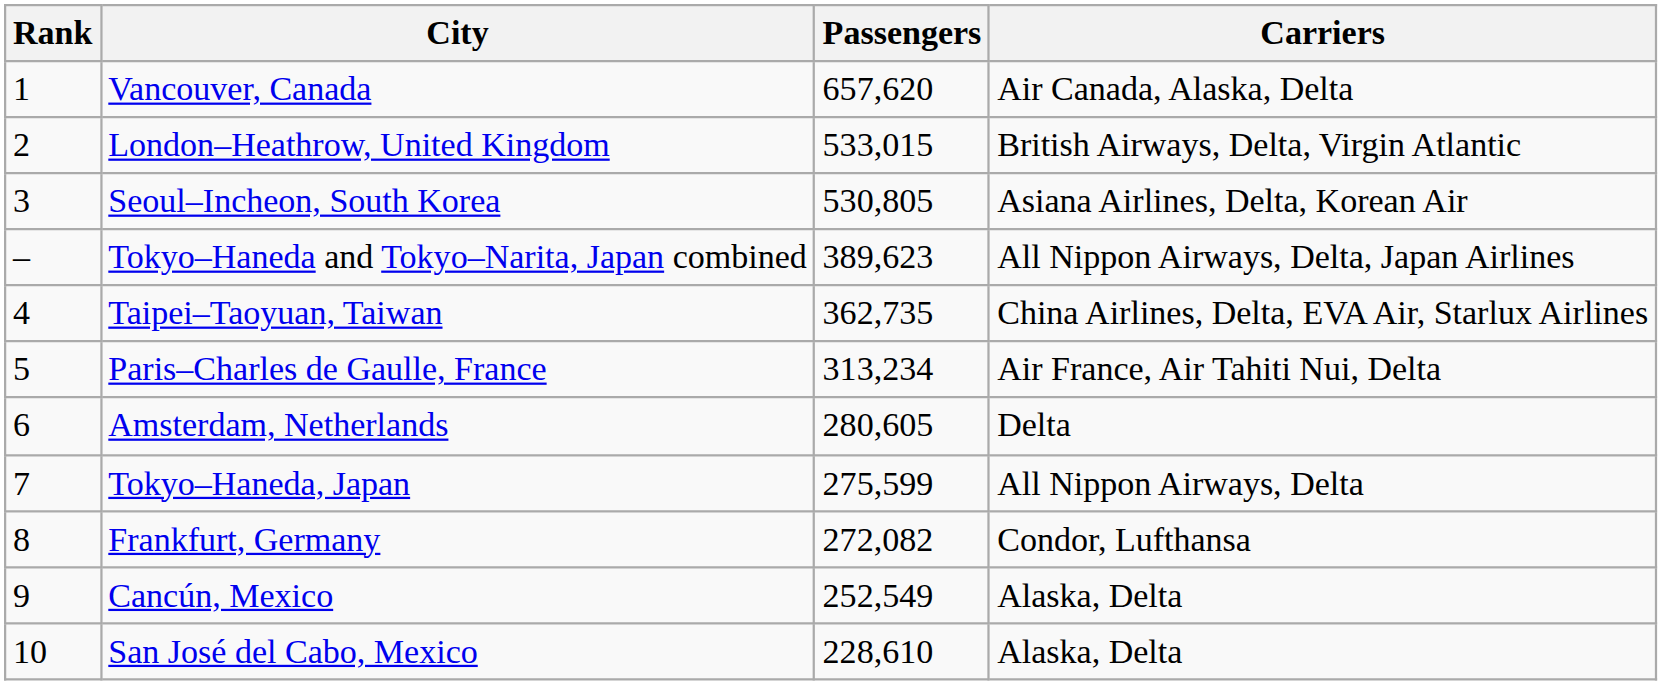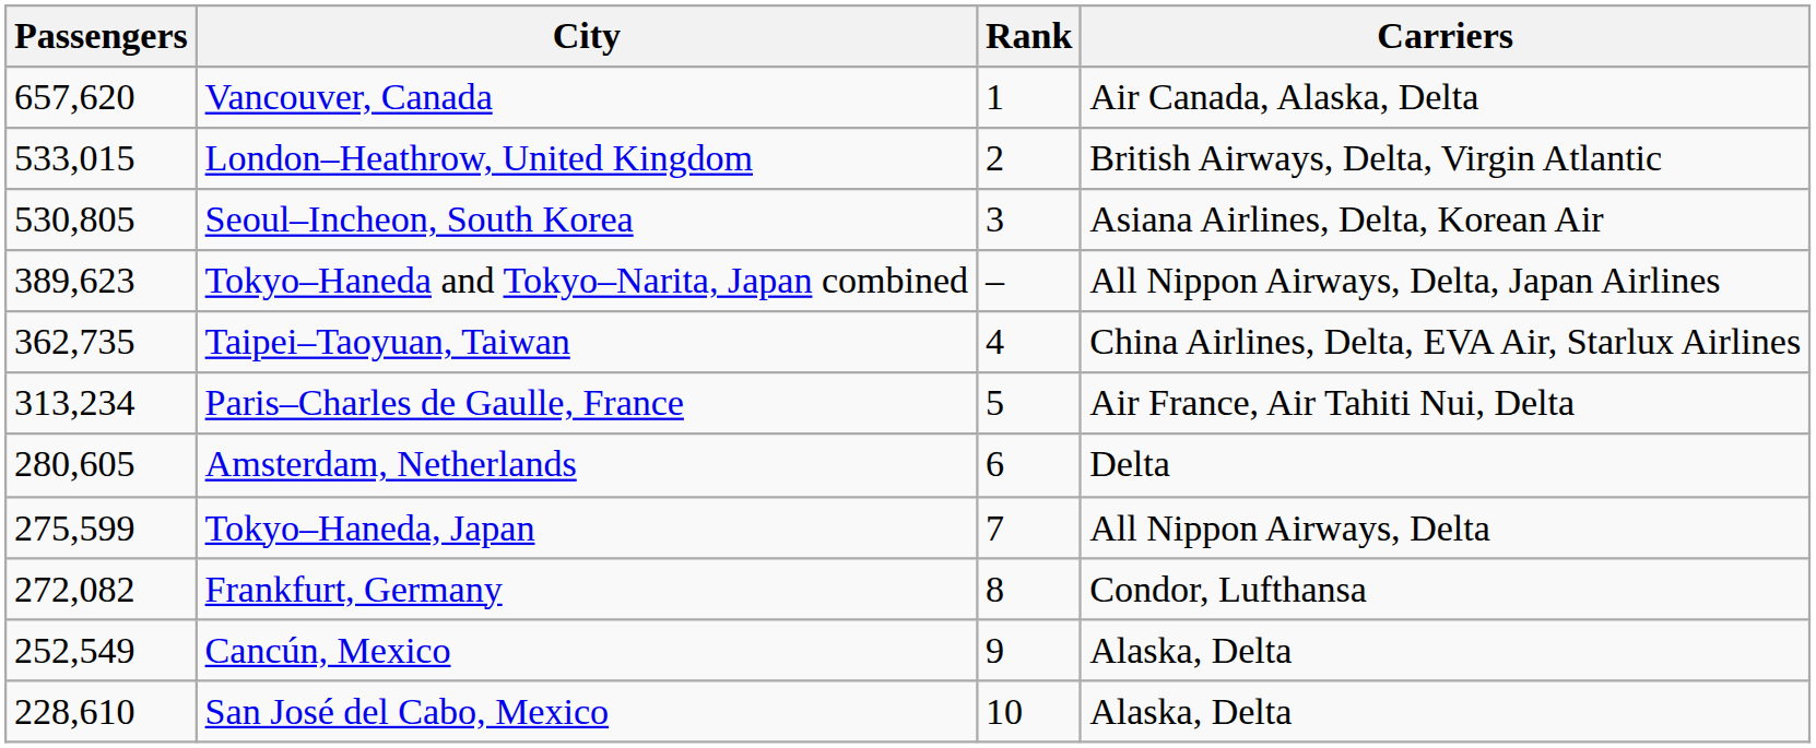columns swapped: Rank <-> Passengers
